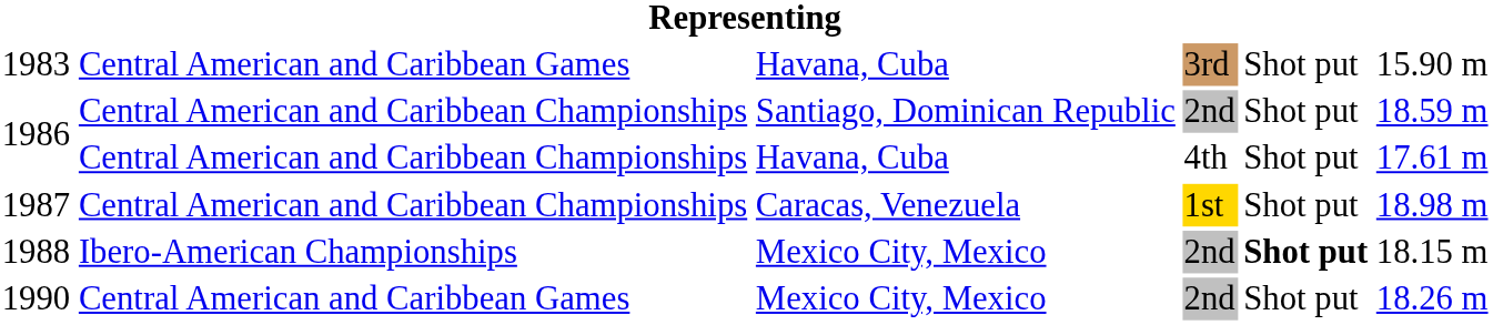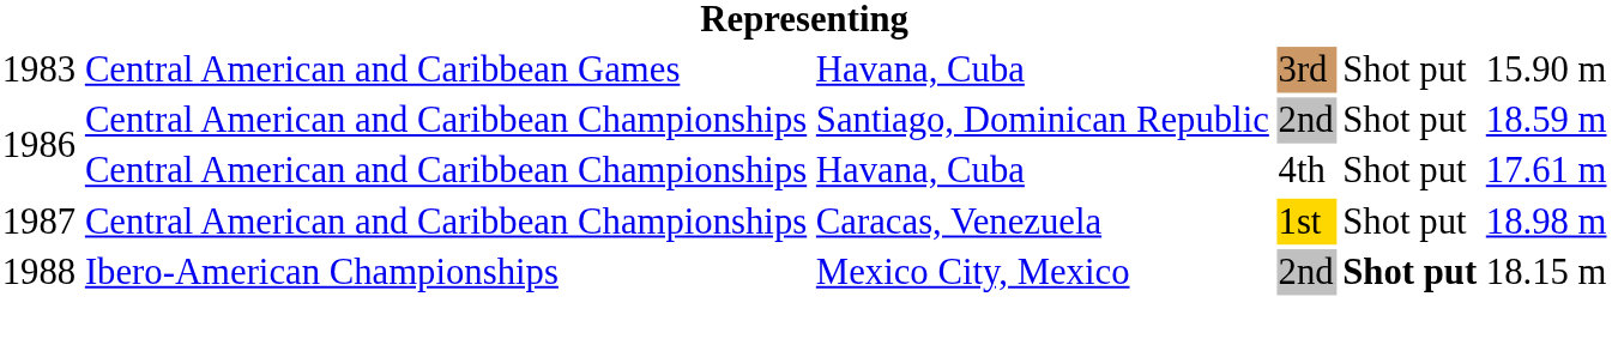- row: 1990 | Central American and Caribbean Games | Mexico City, Mexico | 2nd | Shot put | 18.26 m
